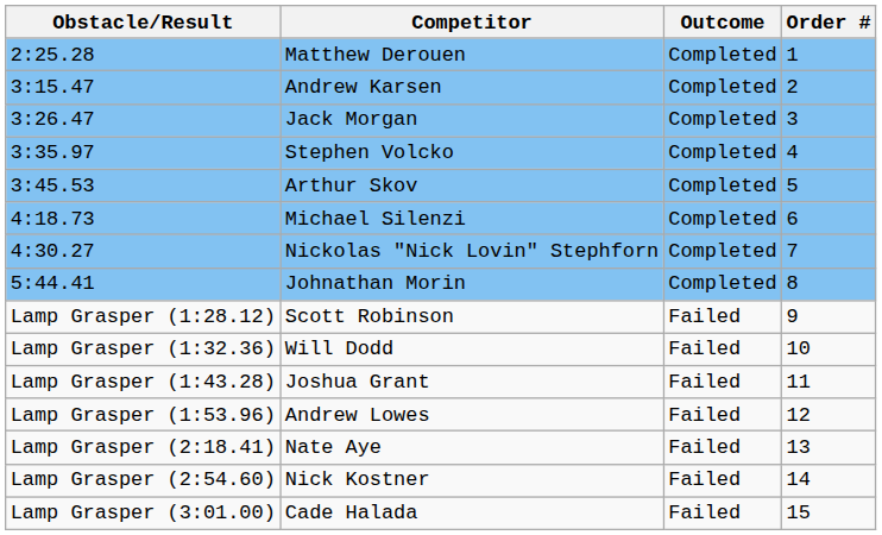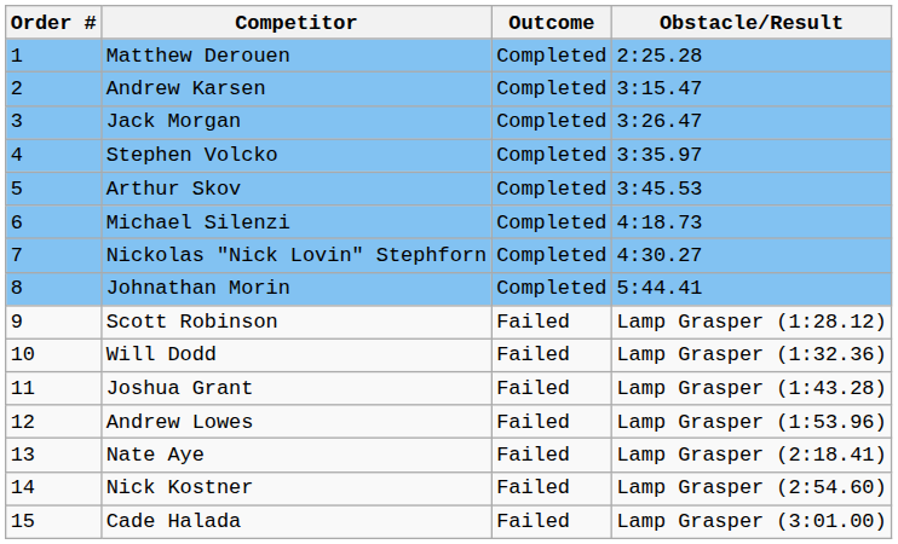columns swapped: Order # <-> Obstacle/Result
